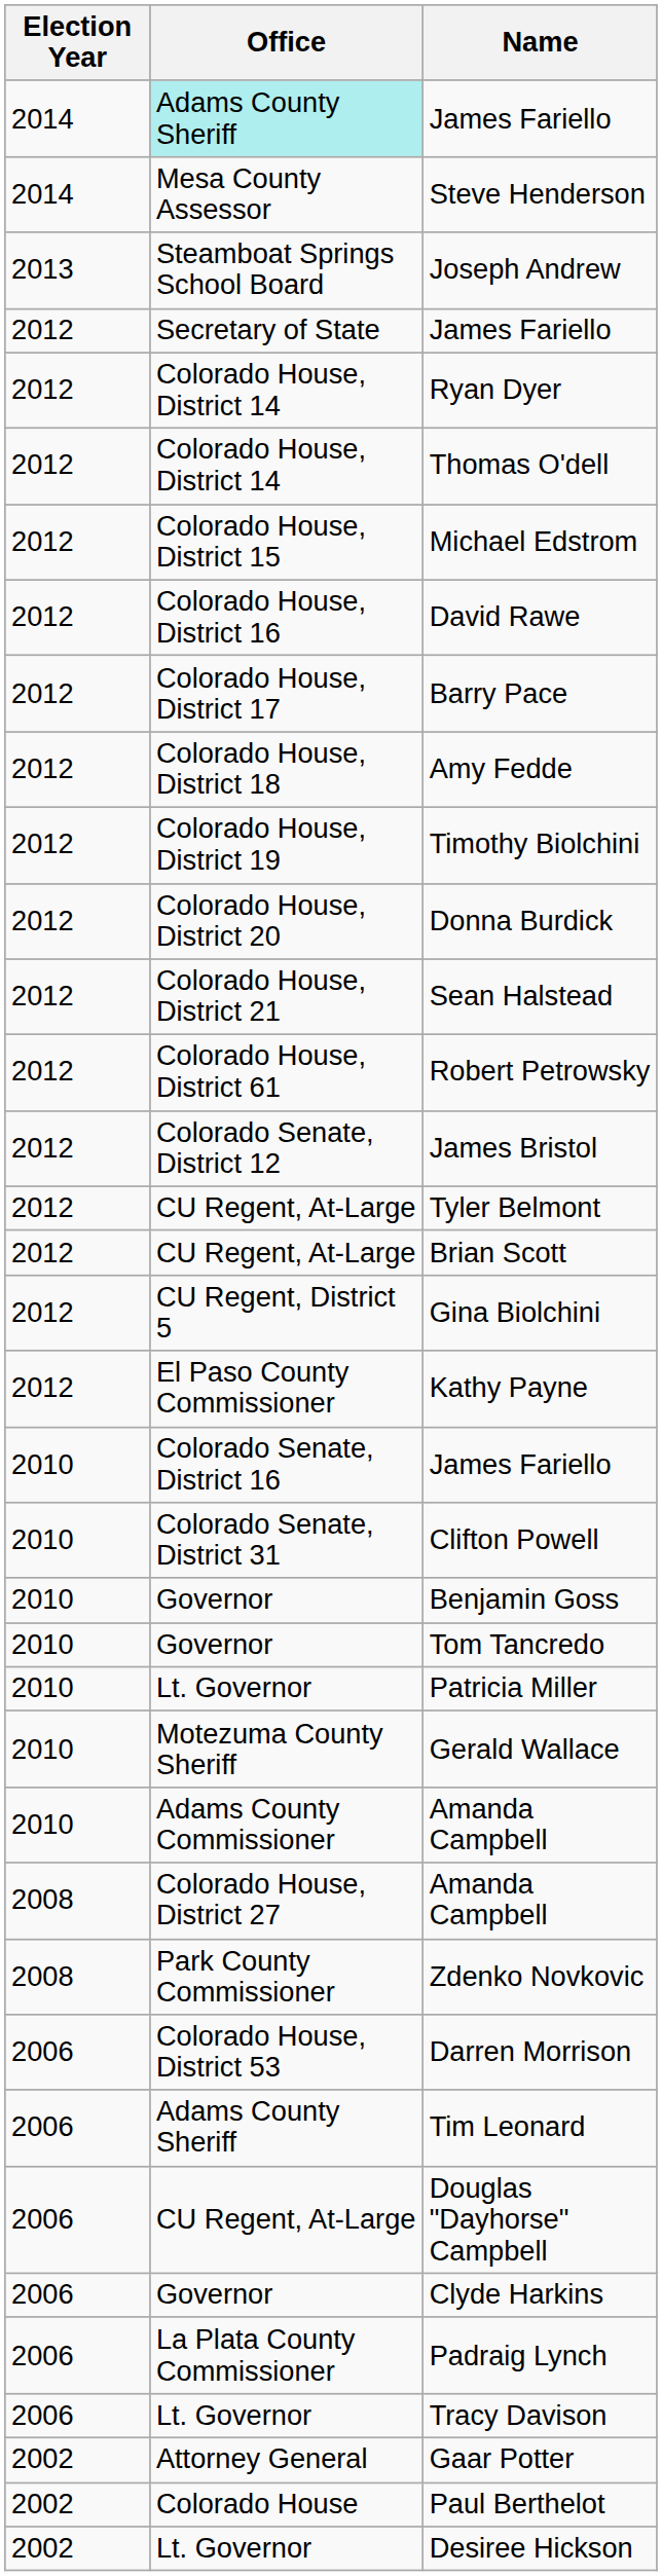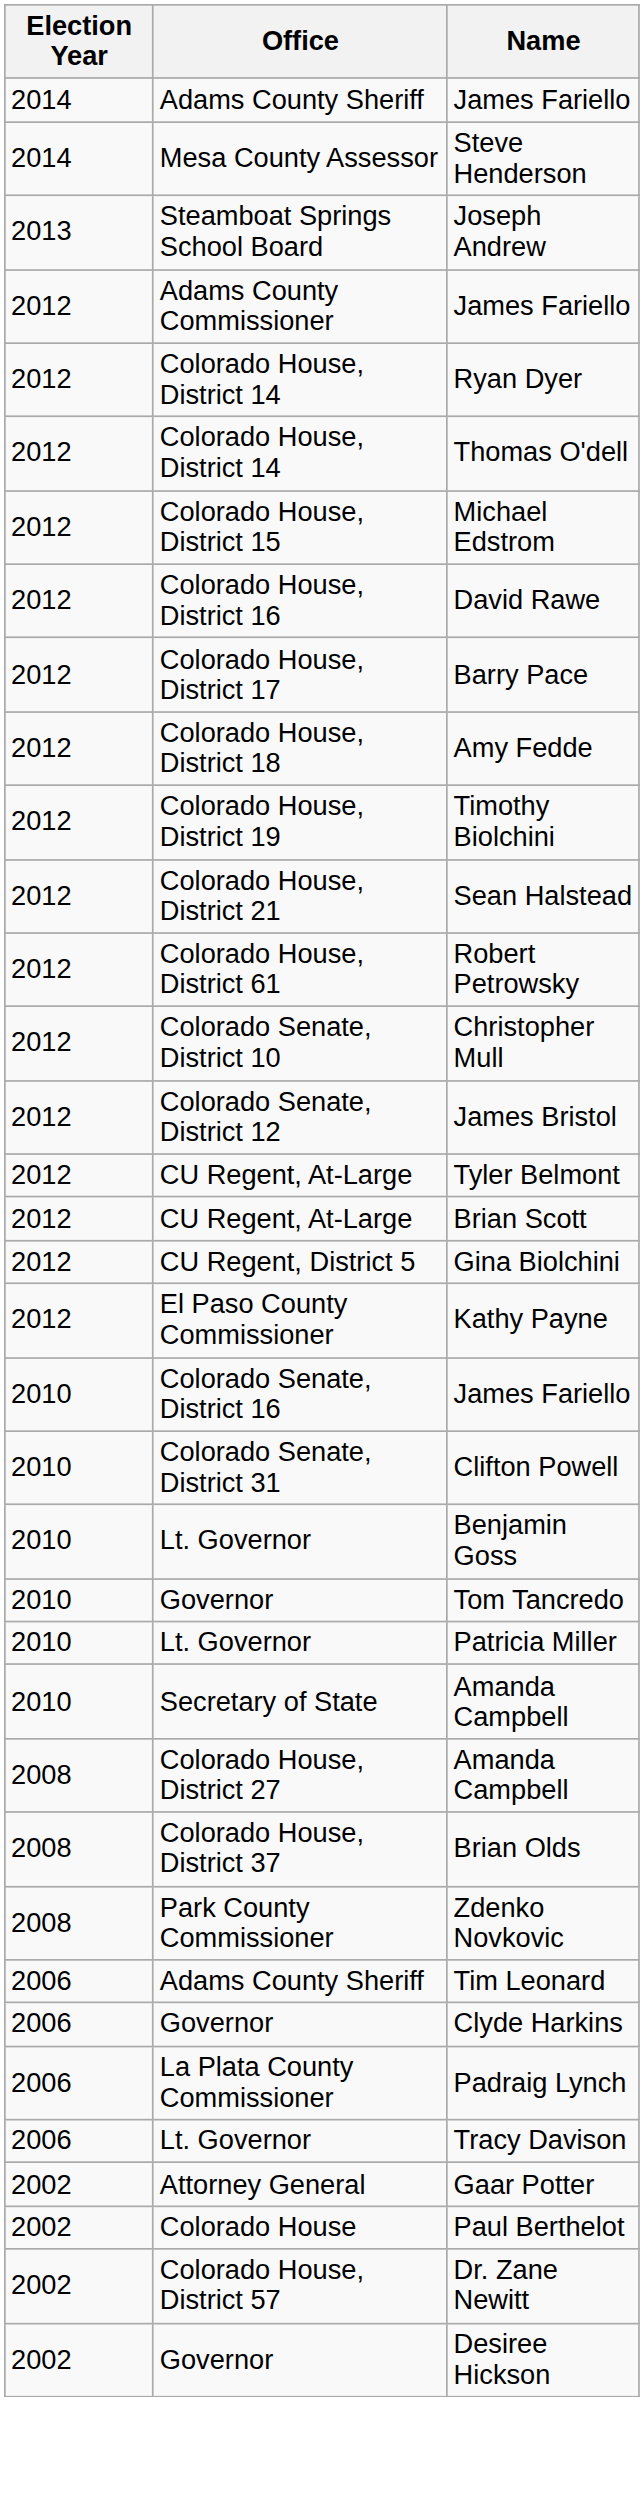2014 / James Fariello | Office: paleturquoise background -> no background
2012 / James Fariello | Office: Secretary of State -> Adams County Commissioner
- row: 2012 | Colorado House, District 20 | Donna Burdick
+ row: 2012 | Colorado Senate, District 10 | Christopher Mull
Benjamin Goss | Office: Governor -> Lt. Governor
- row: 2010 | Motezuma County Sheriff | Gerald Wallace
2010 / Amanda Campbell | Office: Adams County Commissioner -> Secretary of State
+ row: 2008 | Colorado House, District 37 | Brian Olds
- row: 2006 | Colorado House, District 53 | Darren Morrison
- row: 2006 | CU Regent, At-Large | Douglas "Dayhorse" Campbell
+ row: 2002 | Colorado House, District 57 | Dr. Zane Newitt
Desiree Hickson | Office: Lt. Governor -> Governor
